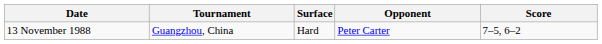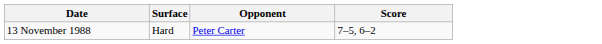- column: Tournament | Guangzhou, China
